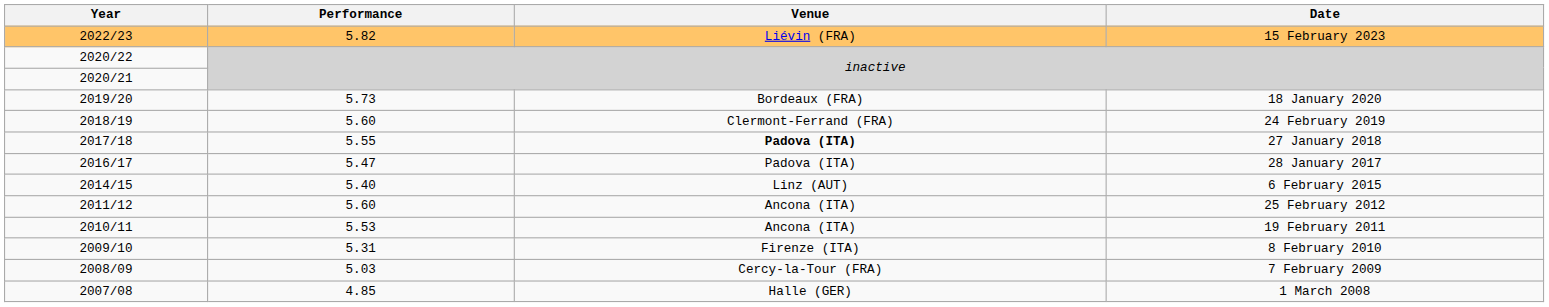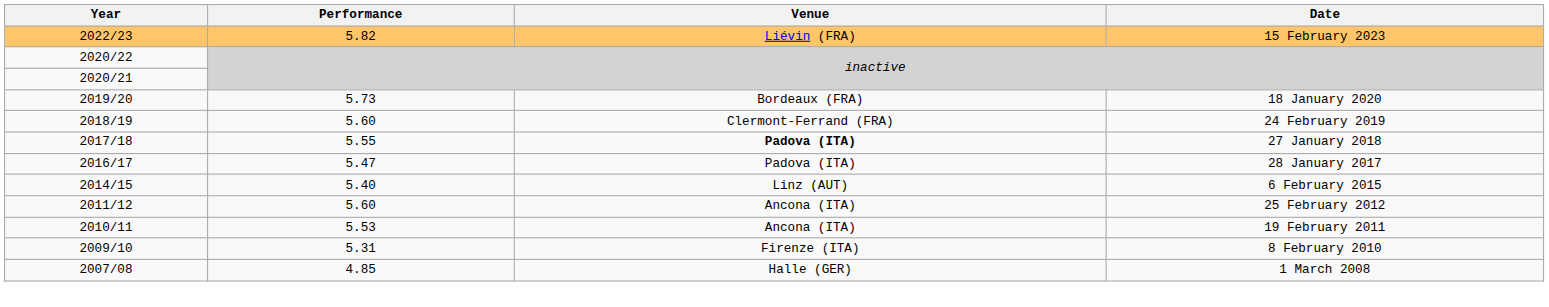- row: 2008/09 | 5.03 | Cercy-la-Tour (FRA) | 7 February 2009
